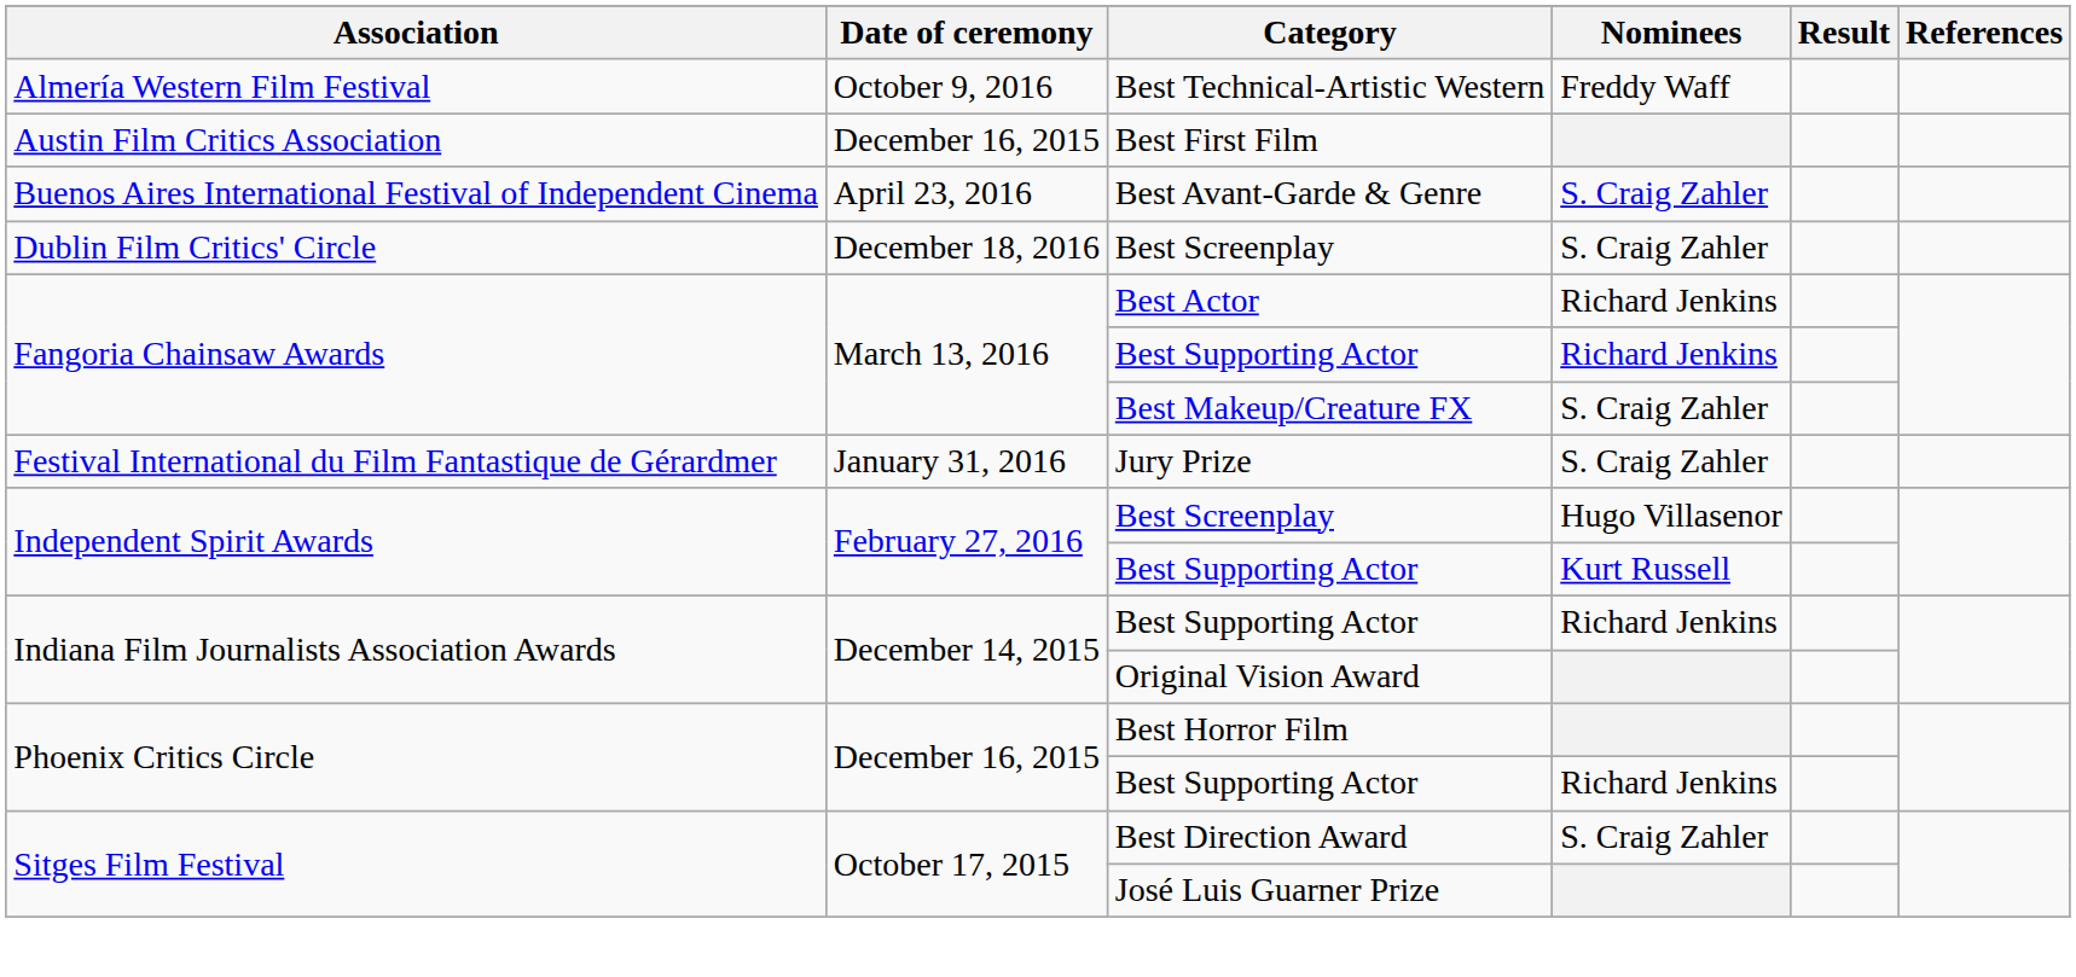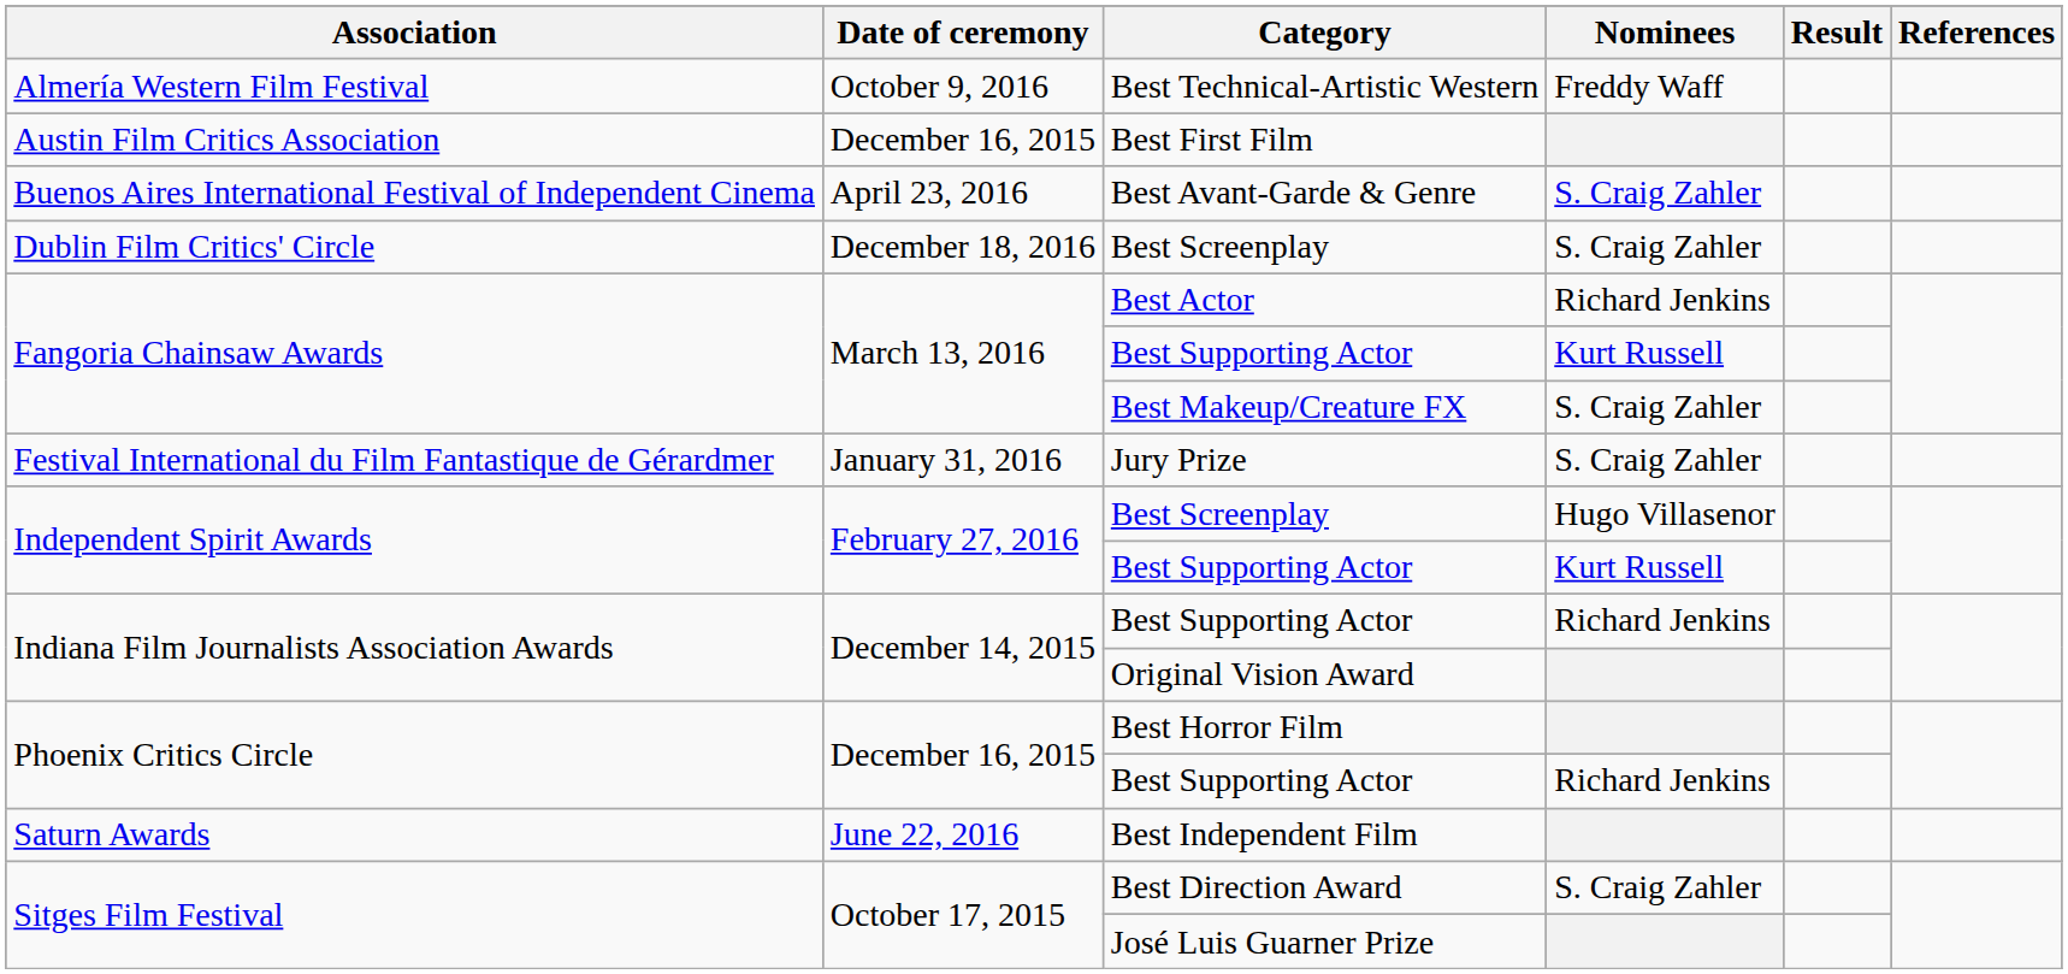Fangoria Chainsaw Awards / Best Supporting Actor | Nominees: Richard Jenkins -> Kurt Russell
+ row: Saturn Awards | June 22, 2016 | Best Independent Film
